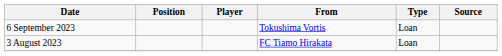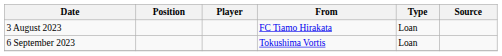rows swapped: 3 August 2023 <-> 6 September 2023
